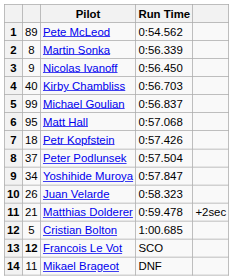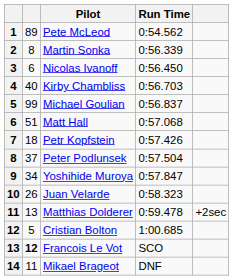Nicolas Ivanoff | column 2: 9 -> 6
Matt Hall | column 2: 95 -> 51
Matthias Dolderer | column 2: 21 -> 13
